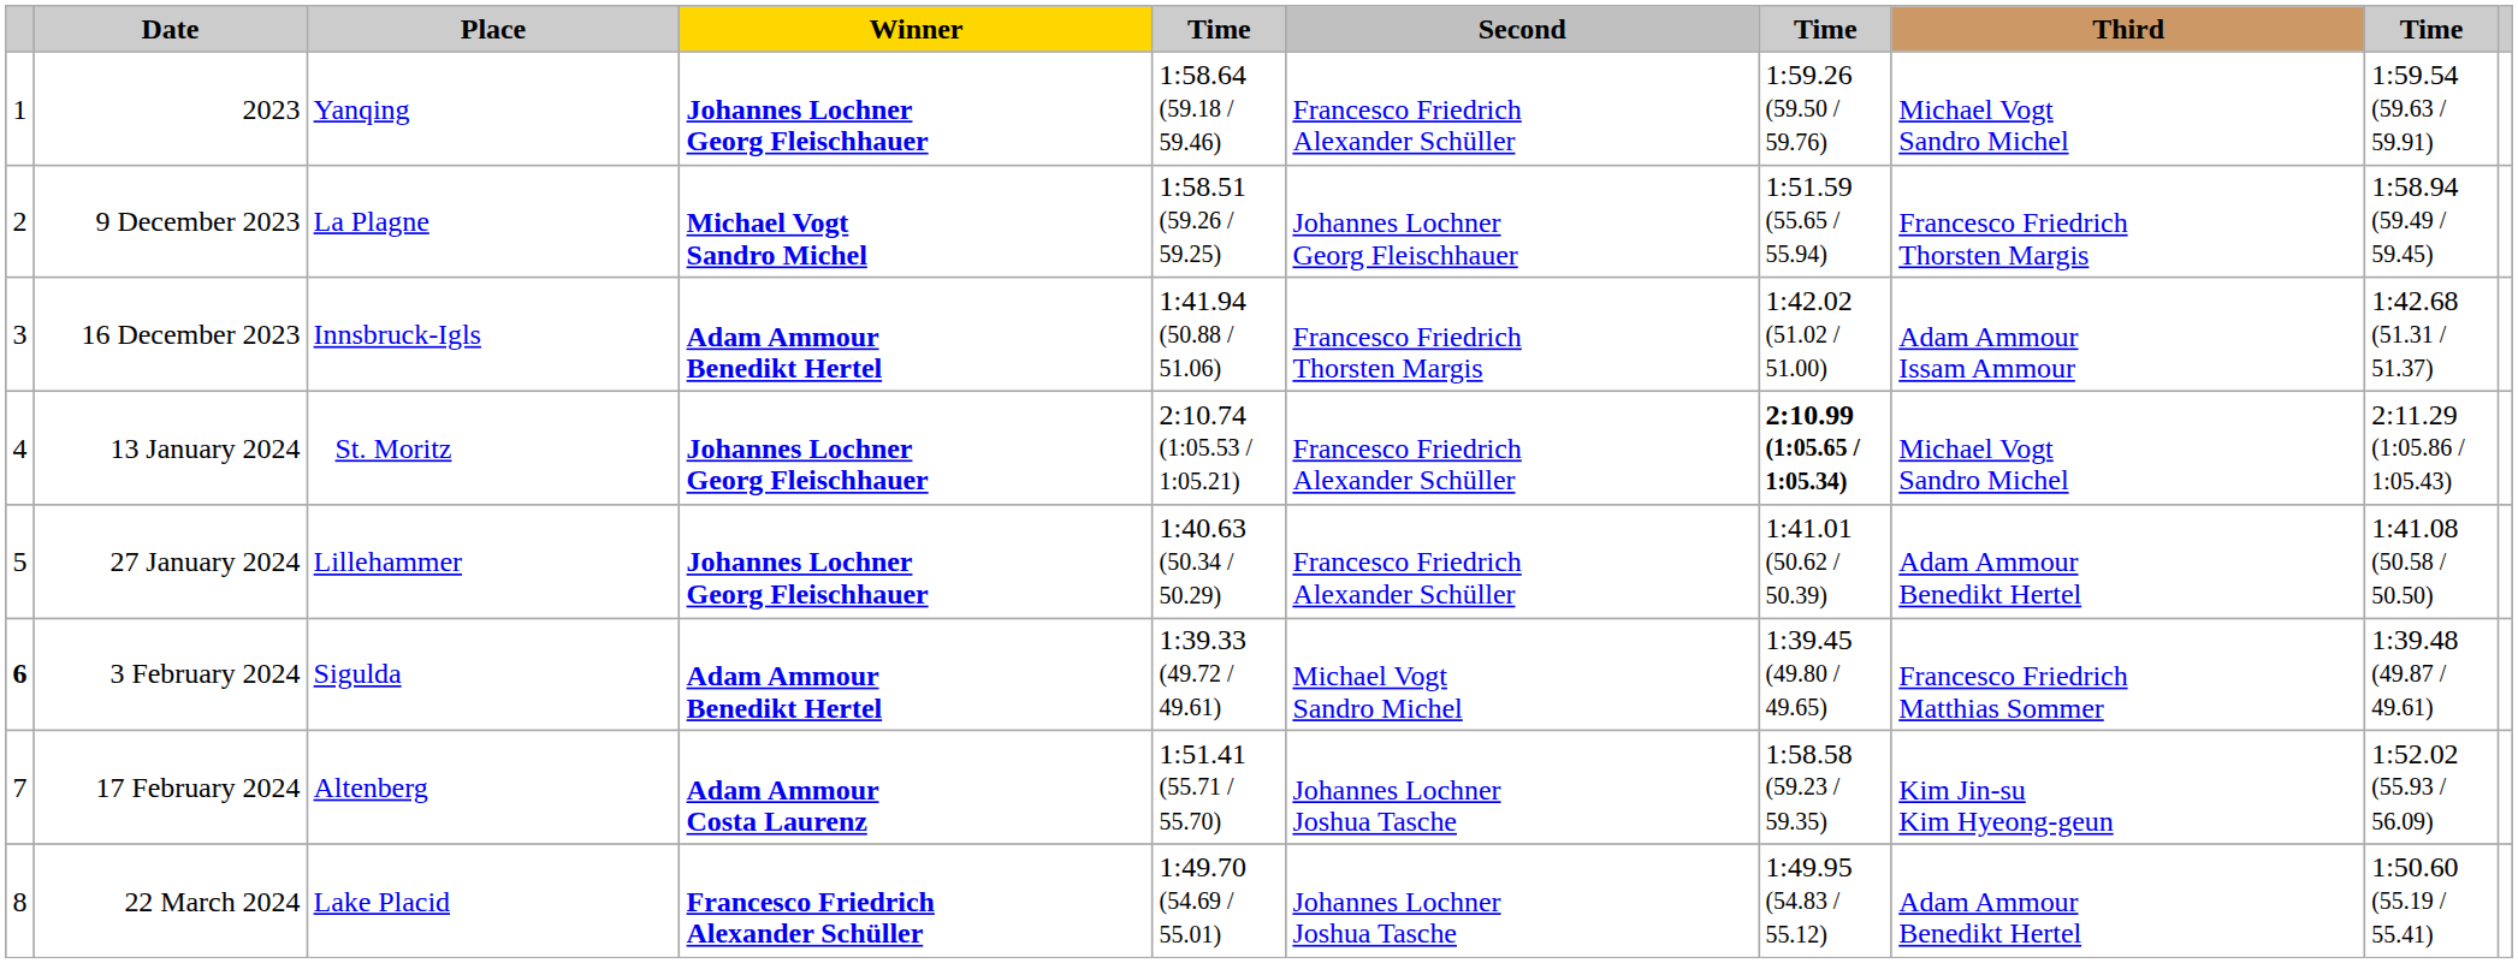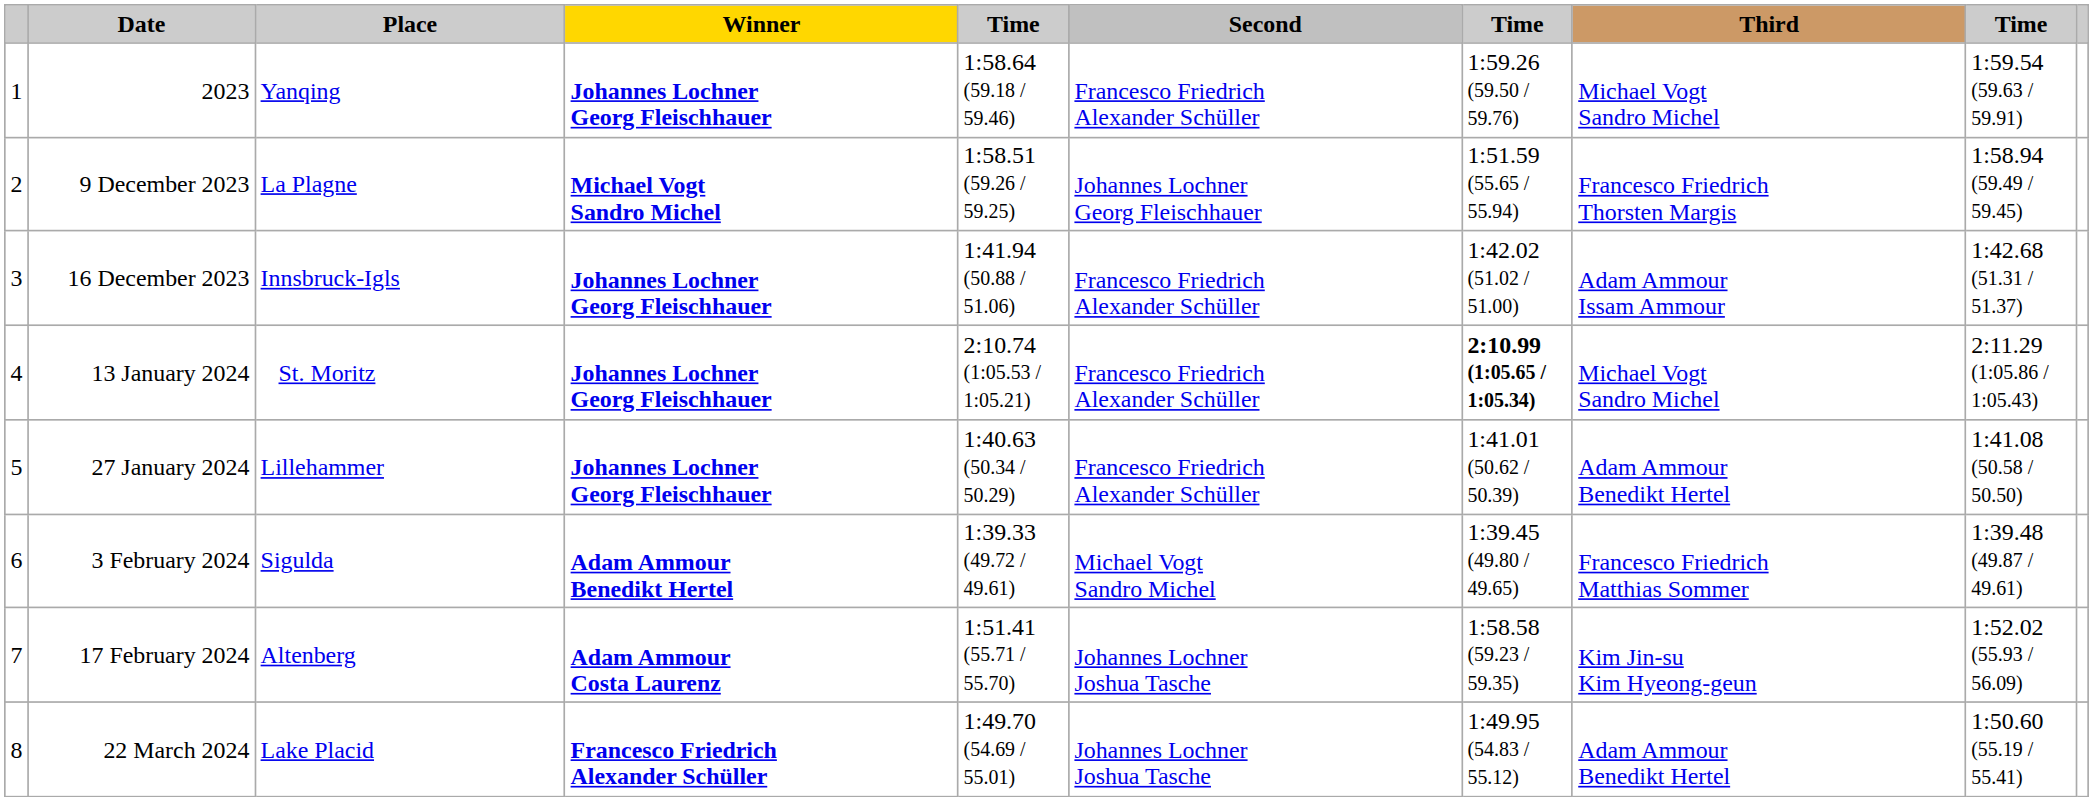16 December 2023 | Winner: Adam Ammour Benedikt Hertel -> Johannes Lochner Georg Fleischhauer
16 December 2023 | Second: Francesco Friedrich Thorsten Margis -> Francesco Friedrich Alexander Schüller
3 February 2024 | column 1: bold -> normal
